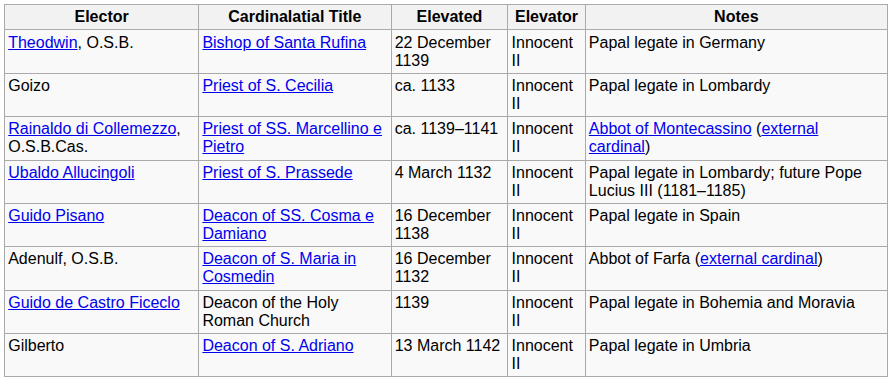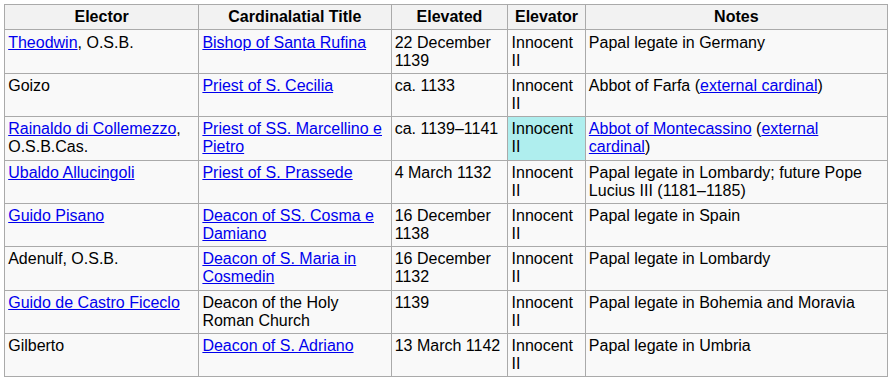Goizo | Notes: Papal legate in Lombardy -> Abbot of Farfa (external cardinal)
Rainaldo di Collemezzo, O.S.B.Cas. | Elevator: no background -> paleturquoise background
Adenulf, O.S.B. | Notes: Abbot of Farfa (external cardinal) -> Papal legate in Lombardy
